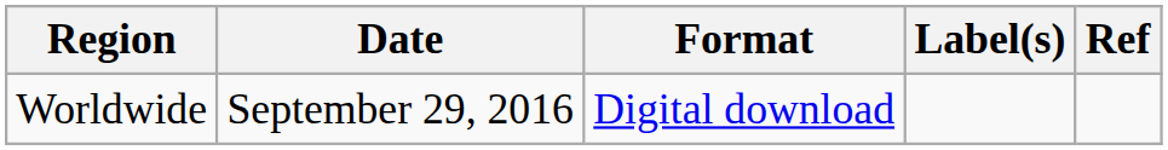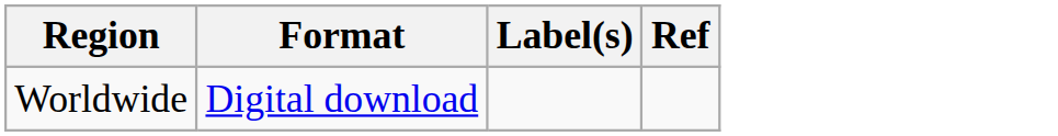- column: Date | September 29, 2016
